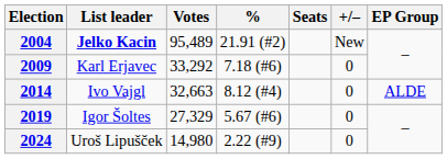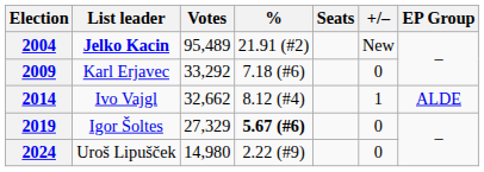2014 | Votes: 32,663 -> 32,662
2014 | +/–: 0 -> 1
2019 | %: normal -> bold
